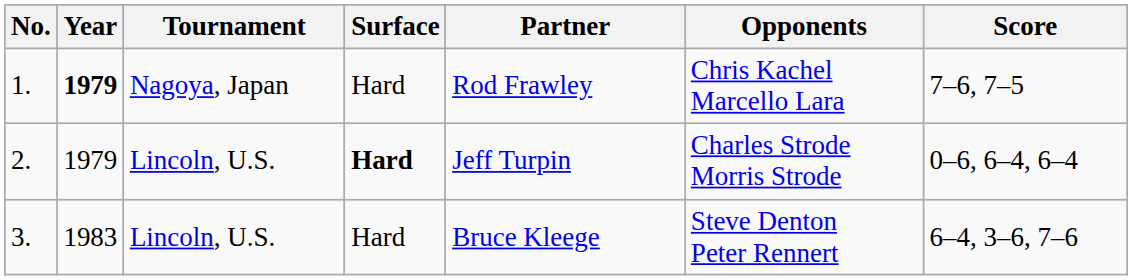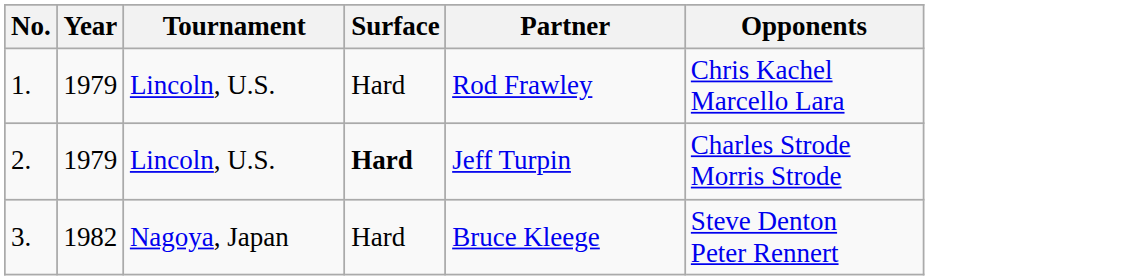- column: Score | 7–6, 7–5 | 0–6, 6–4, 6–4 | 6–4, 3–6, 7–6
1. | Year: bold -> normal
1. | Tournament: Nagoya, Japan -> Lincoln, U.S.
3. | Year: 1983 -> 1982
3. | Tournament: Lincoln, U.S. -> Nagoya, Japan
